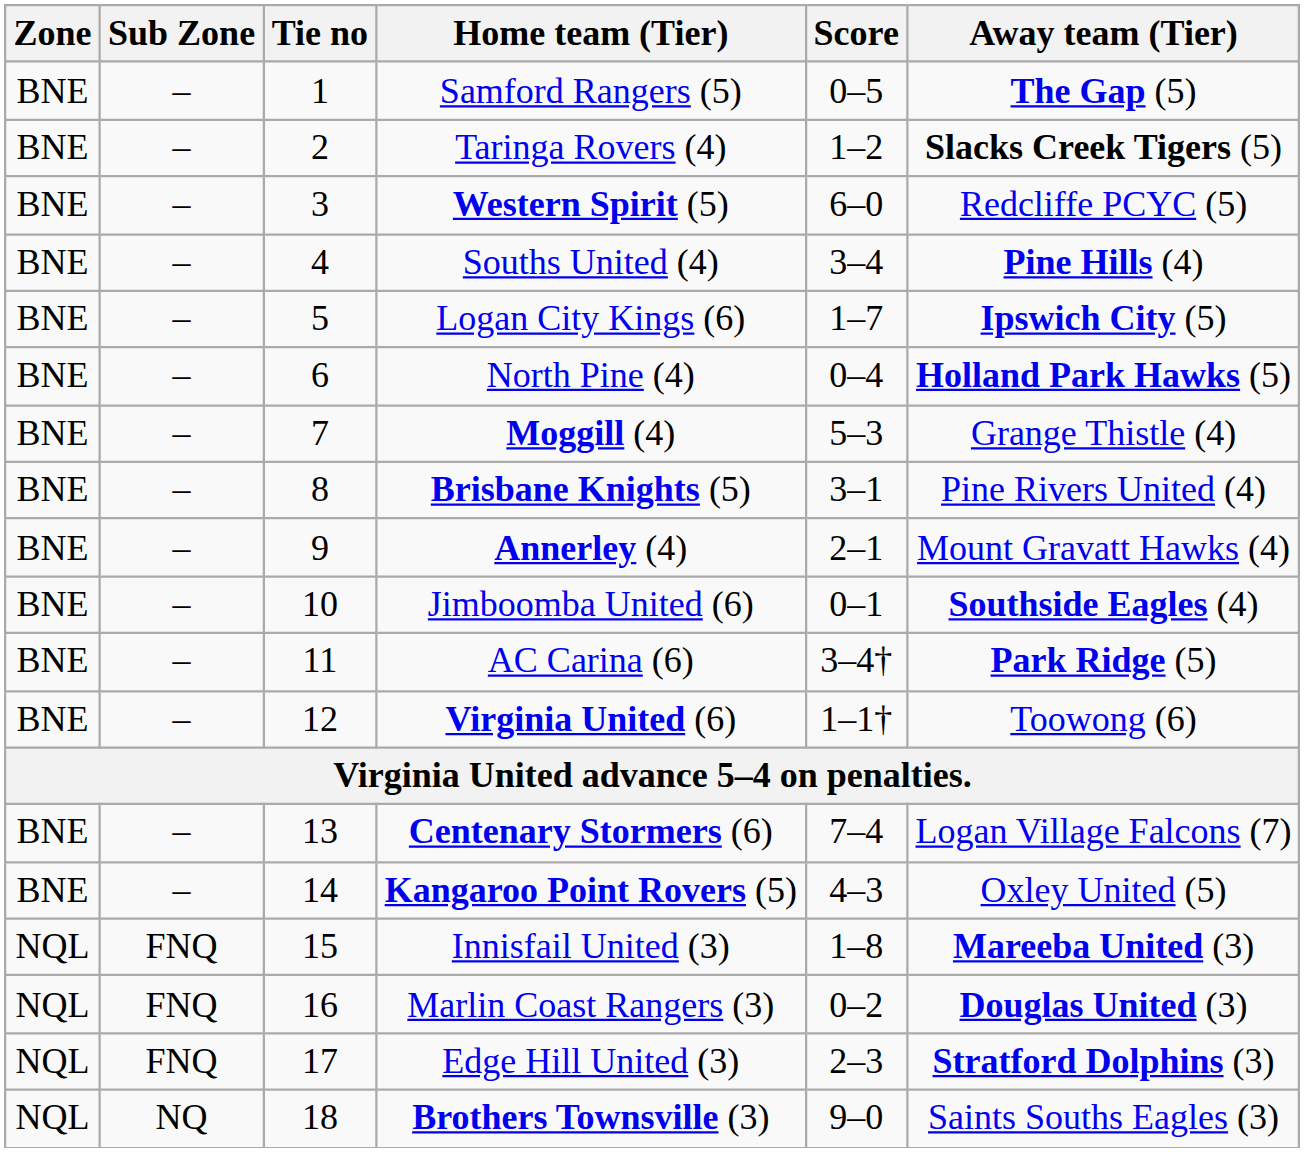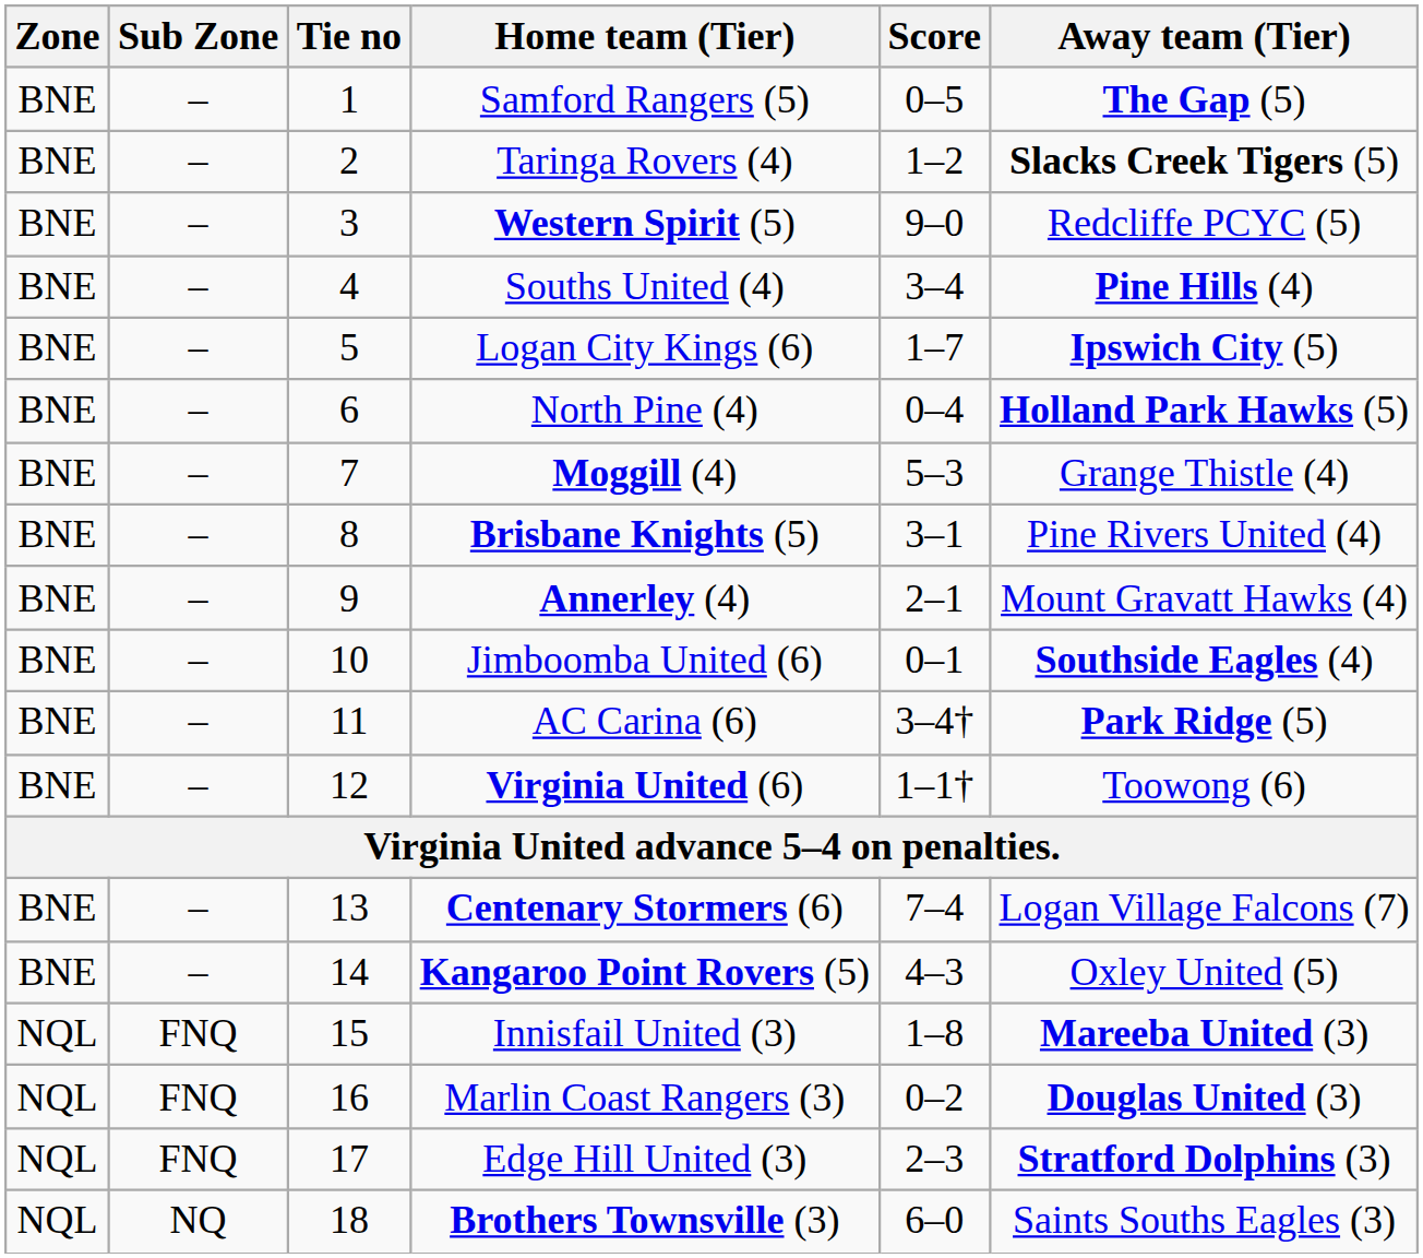Western Spirit (5) | Score: 6–0 -> 9–0
Brothers Townsville (3) | Score: 9–0 -> 6–0
